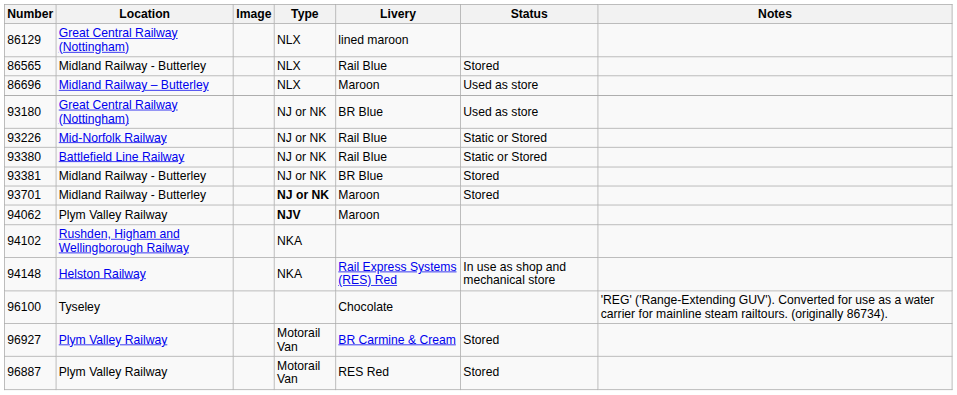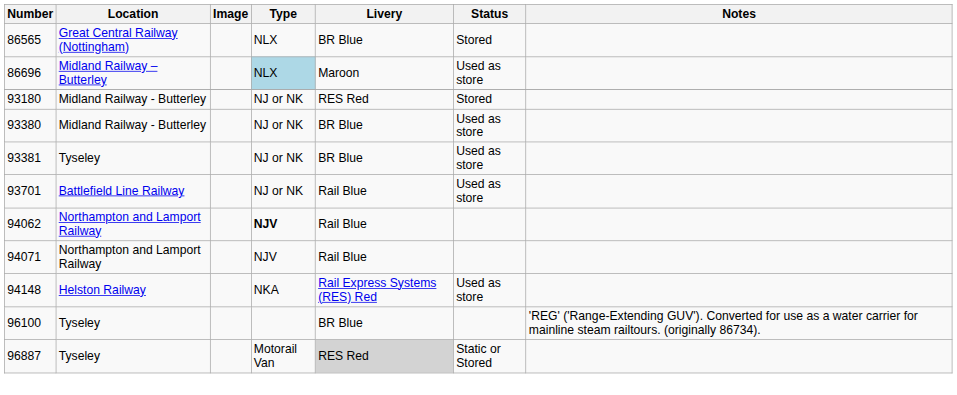- row: 86129 | Great Central Railway (Nottingham) | NLX | lined maroon
86565 | Location: Midland Railway - Butterley -> Great Central Railway (Nottingham)
86565 | Livery: Rail Blue -> BR Blue
86696 | Type: no background -> lightblue background
93180 | Location: Great Central Railway (Nottingham) -> Midland Railway - Butterley
93180 | Livery: BR Blue -> RES Red
93180 | Status: Used as store -> Stored
- row: 93226 | Mid-Norfolk Railway | NJ or NK | Rail Blue | Static or Stored
93380 | Location: Battlefield Line Railway -> Midland Railway - Butterley
93380 | Livery: Rail Blue -> BR Blue
93380 | Status: Static or Stored -> Used as store
93381 | Location: Midland Railway - Butterley -> Tyseley
93381 | Status: Stored -> Used as store
93701 | Location: Midland Railway - Butterley -> Battlefield Line Railway
93701 | Type: bold -> normal
93701 | Livery: Maroon -> Rail Blue
93701 | Status: Stored -> Used as store
94062 | Location: Plym Valley Railway -> Northampton and Lamport Railway
94062 | Livery: Maroon -> Rail Blue
+ row: 94071 | Northampton and Lamport Railway | NJV | Rail Blue
- row: 94102 | Rushden, Higham and Wellingborough Railway | NKA
94148 | Status: In use as shop and mechanical store -> Used as store
96100 | Livery: Chocolate -> BR Blue
- row: 96927 | Plym Valley Railway | Motorail Van | BR Carmine & Cream | Stored
96887 | Location: Plym Valley Railway -> Tyseley
96887 | Livery: no background -> lightgrey background
96887 | Status: Stored -> Static or Stored
